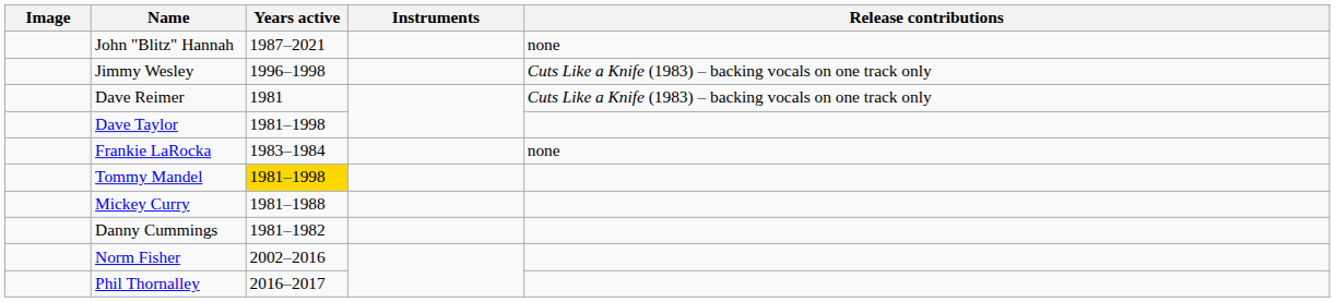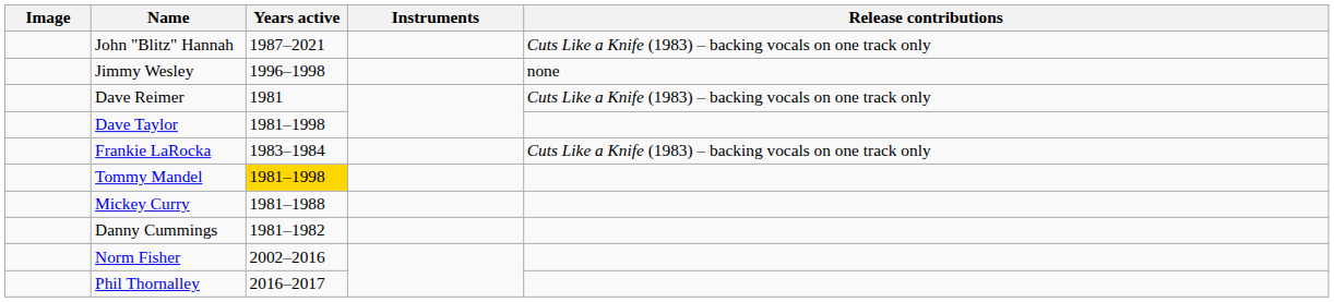John "Blitz" Hannah | Release contributions: none -> Cuts Like a Knife (1983) – backing vocals on one track only
Jimmy Wesley | Release contributions: Cuts Like a Knife (1983) – backing vocals on one track only -> none
Frankie LaRocka | Release contributions: none -> Cuts Like a Knife (1983) – backing vocals on one track only
